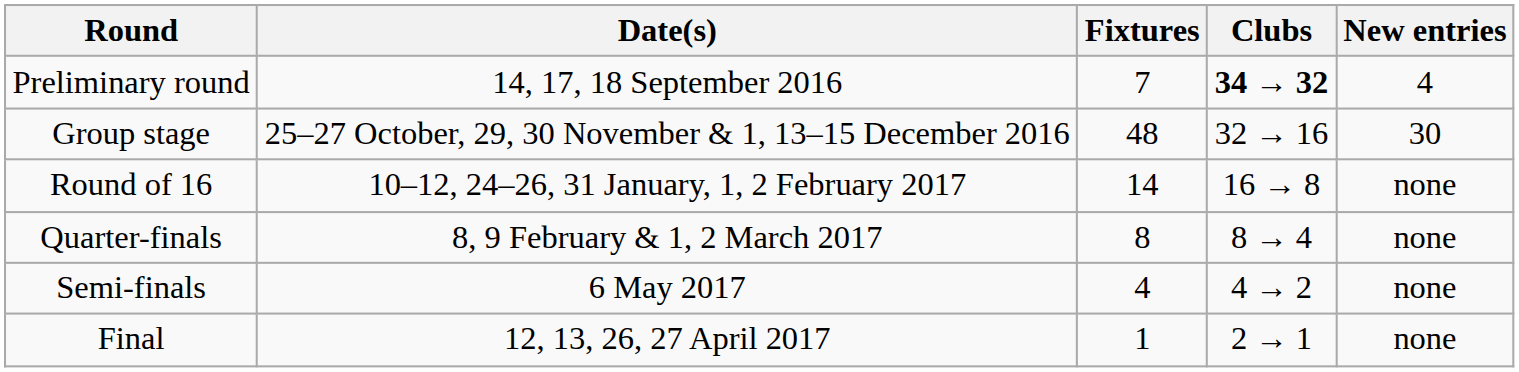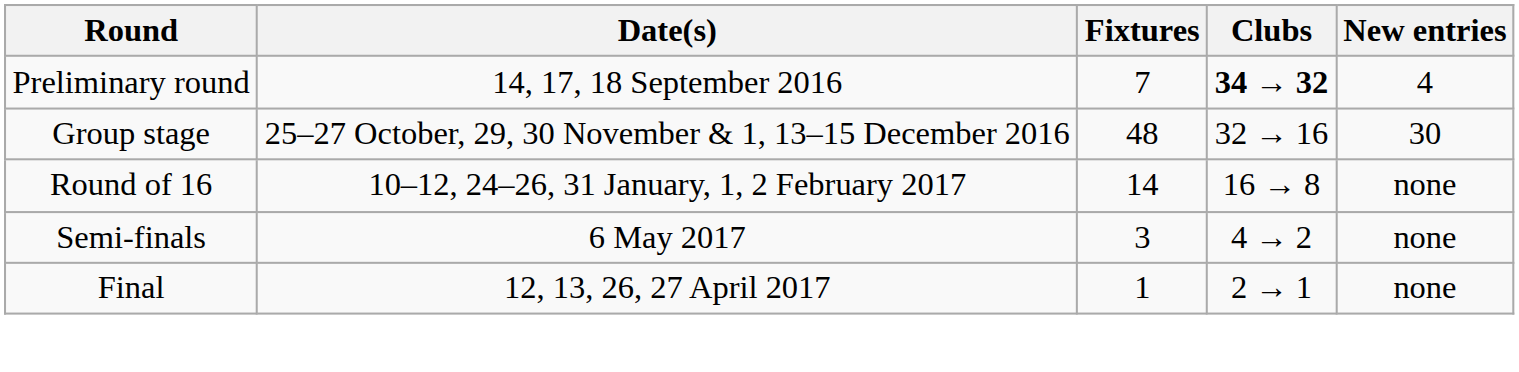- row: Quarter-finals | 8, 9 February & 1, 2 March 2017 | 8 | 8 → 4 | none
Semi-finals | Fixtures: 4 -> 3
